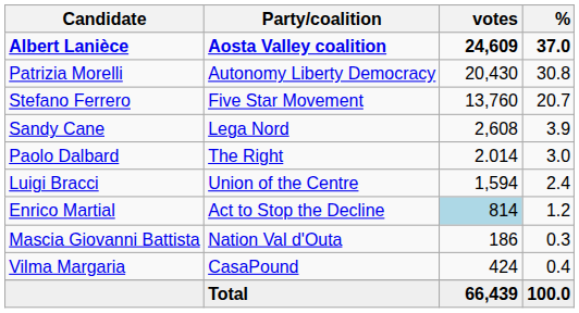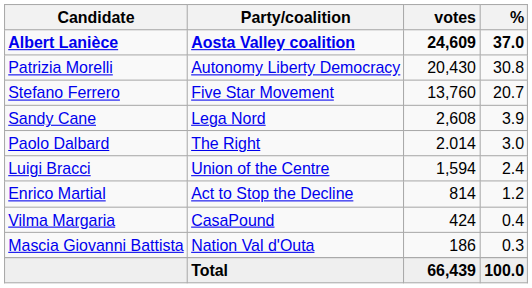Enrico Martial | votes: lightblue background -> no background
rows swapped: Vilma Margaria <-> Mascia Giovanni Battista
